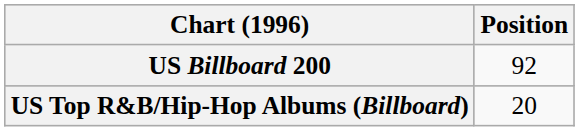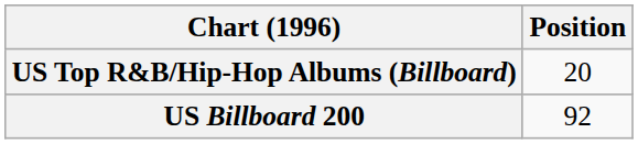rows swapped: US Billboard 200 <-> US Top R&B/Hip-Hop Albums (Billboard)
